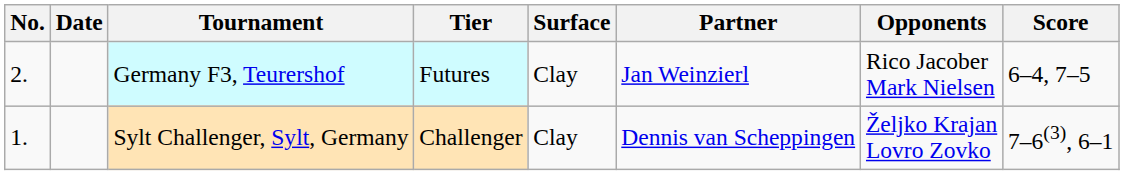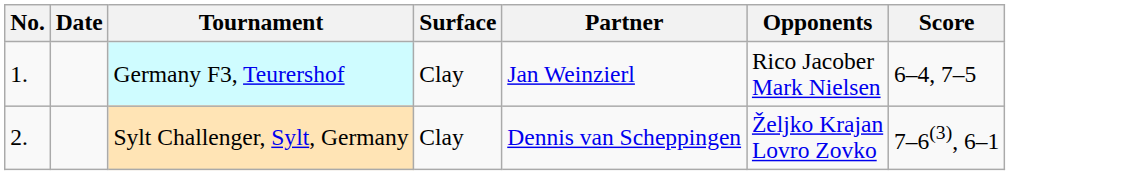- column: Tier | Futures | Challenger
Germany F3, Teurershof | No.: 2. -> 1.
Sylt Challenger, Sylt, Germany | No.: 1. -> 2.
